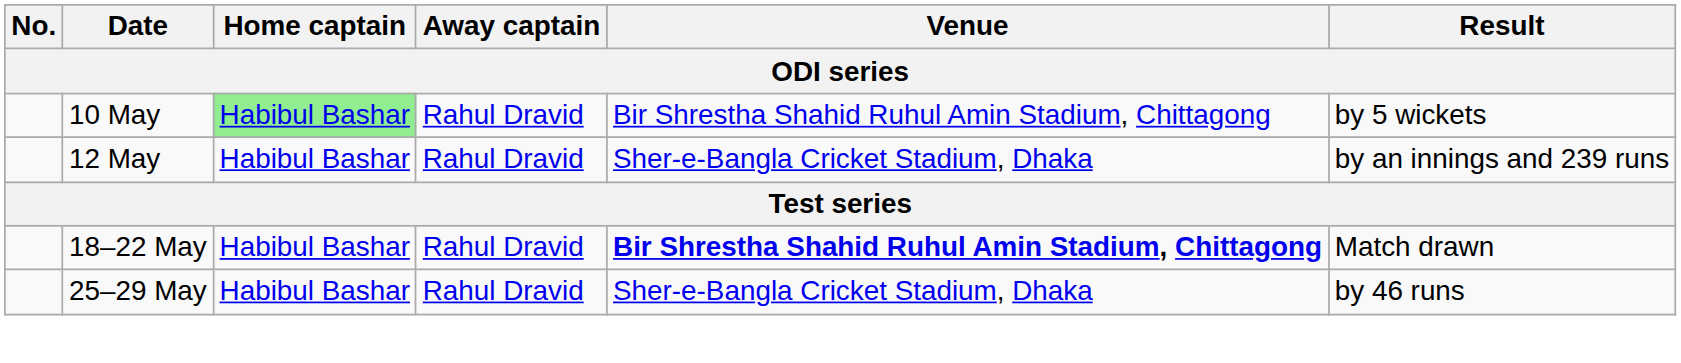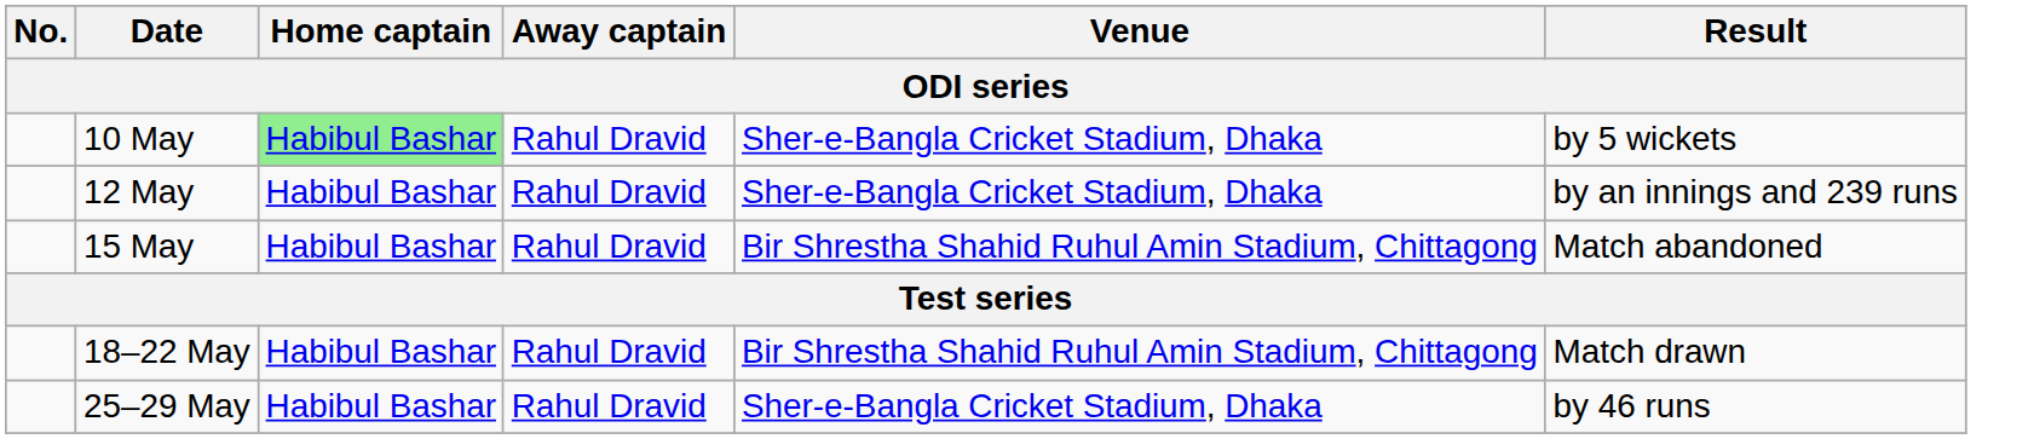10 May | Venue: Bir Shrestha Shahid Ruhul Amin Stadium, Chittagong -> Sher-e-Bangla Cricket Stadium, Dhaka
+ row: 15 May | Habibul Bashar | Rahul Dravid | Bir Shrestha Shahid Ruhul Amin Stadium, Chittagong | Match abandoned
18–22 May | Venue: bold -> normal
